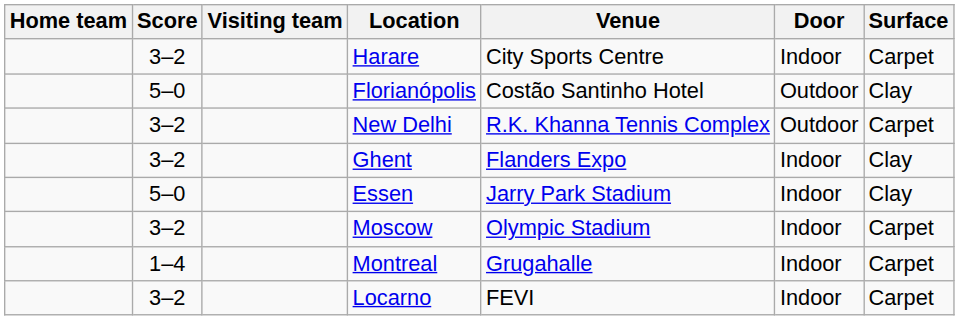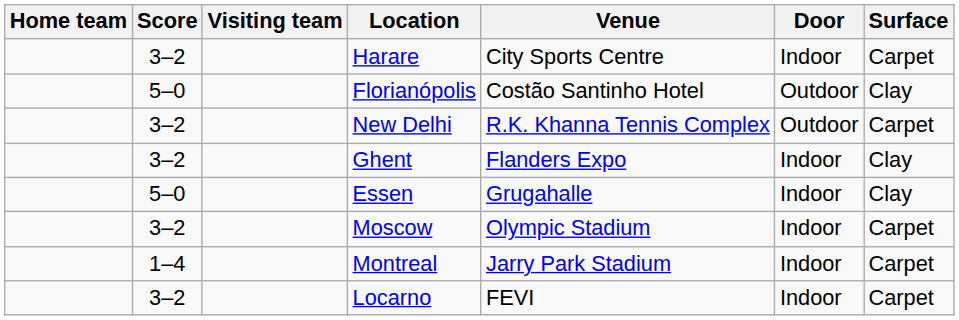Essen | Venue: Jarry Park Stadium -> Grugahalle
Montreal | Venue: Grugahalle -> Jarry Park Stadium
